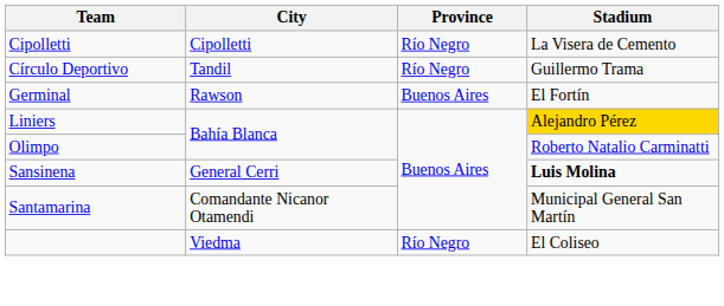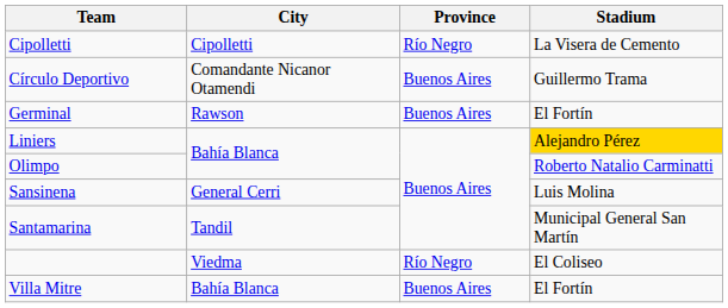Círculo Deportivo | City: Tandil -> Comandante Nicanor Otamendi
Círculo Deportivo | Province: Río Negro -> Buenos Aires
Sansinena | Stadium: bold -> normal
Santamarina | City: Comandante Nicanor Otamendi -> Tandil
+ row: Villa Mitre | Bahía Blanca | Buenos Aires | El Fortín
